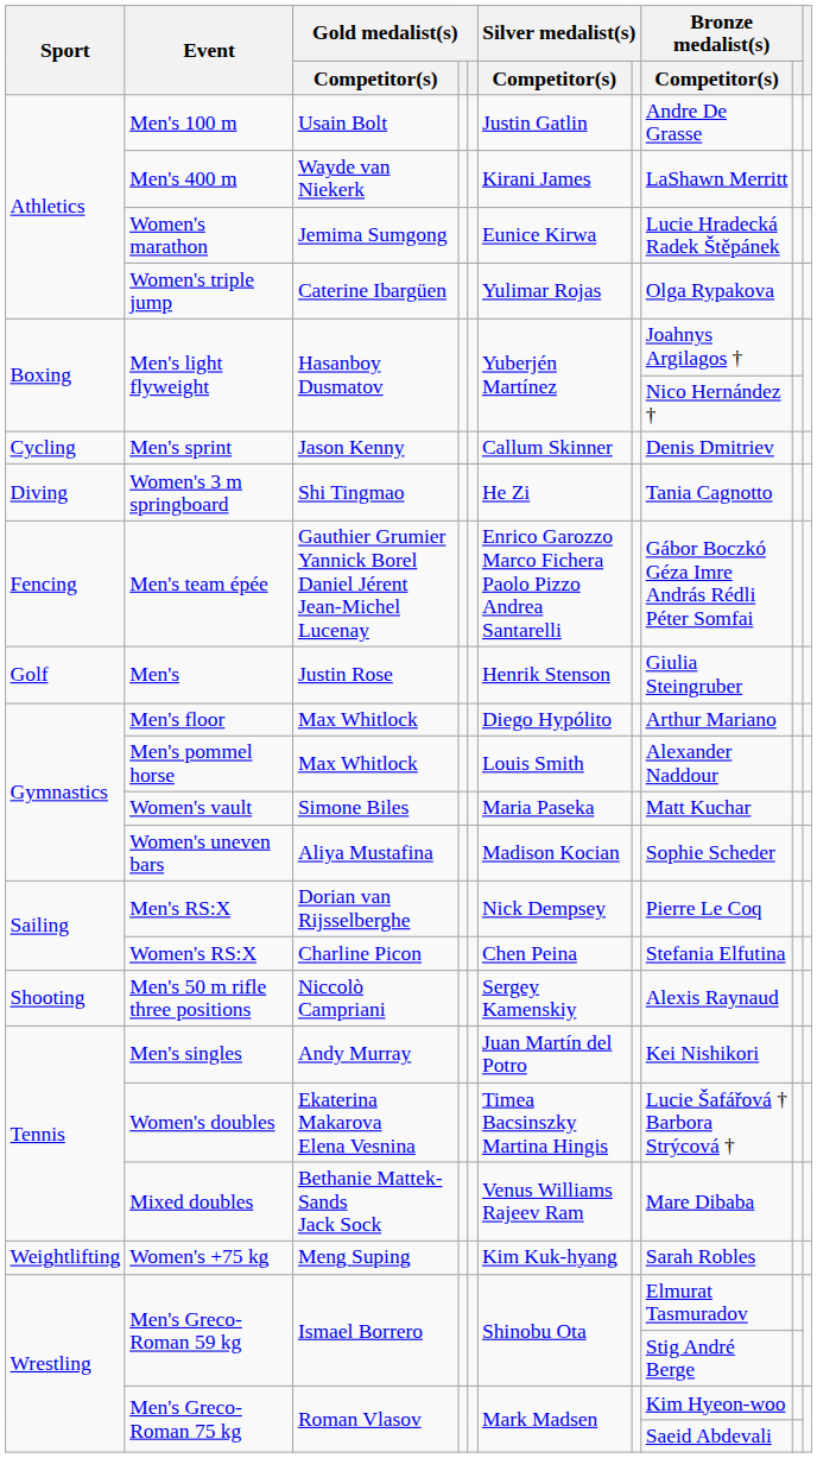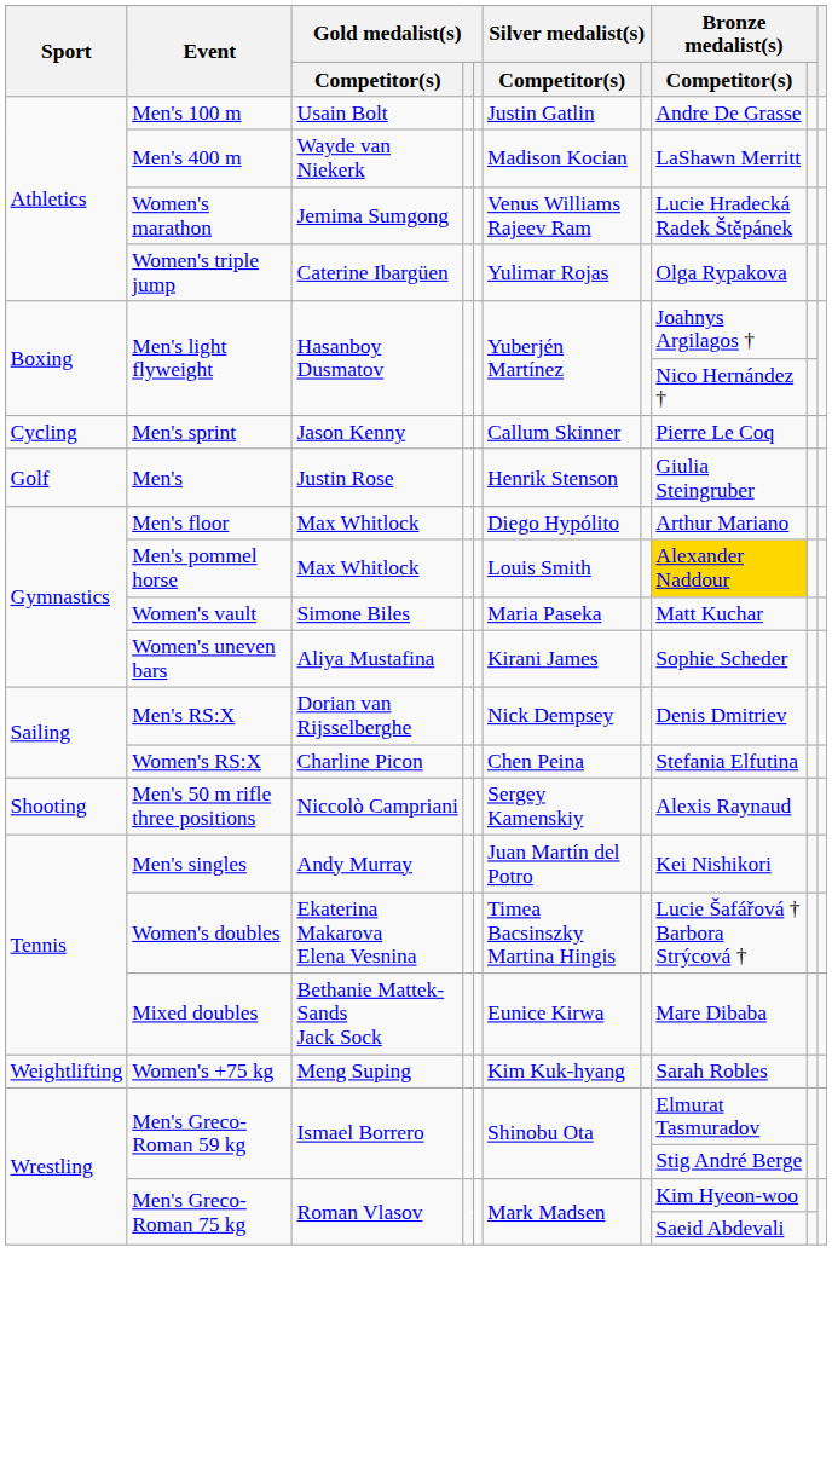Men's 400 m | Silver medalist(s) / Competitor(s): Kirani James -> Madison Kocian
Women's marathon | Silver medalist(s) / Competitor(s): Eunice Kirwa -> Venus Williams Rajeev Ram
Men's sprint | Bronze medalist(s) / Competitor(s): Denis Dmitriev -> Pierre Le Coq
- row: Diving | Women's 3 m springboard | Shi Tingmao | He Zi | Tania Cagnotto
- row: Fencing | Men's team épée | Gauthier Grumier Yannick Borel Daniel Jérent Jean-Michel Lucenay | Enrico Garozzo Marco Fichera Paolo Pizzo Andrea Santarelli | Gábor Boczkó Géza Imre András Rédli Péter Somfai
Men's pommel horse | Bronze medalist(s) / Competitor(s): no background -> gold background
Women's uneven bars | Silver medalist(s) / Competitor(s): Madison Kocian -> Kirani James
Men's RS:X | Bronze medalist(s) / Competitor(s): Pierre Le Coq -> Denis Dmitriev
Mixed doubles | Silver medalist(s) / Competitor(s): Venus Williams Rajeev Ram -> Eunice Kirwa
